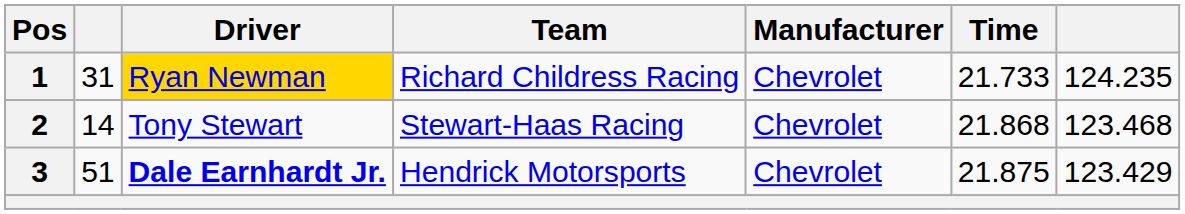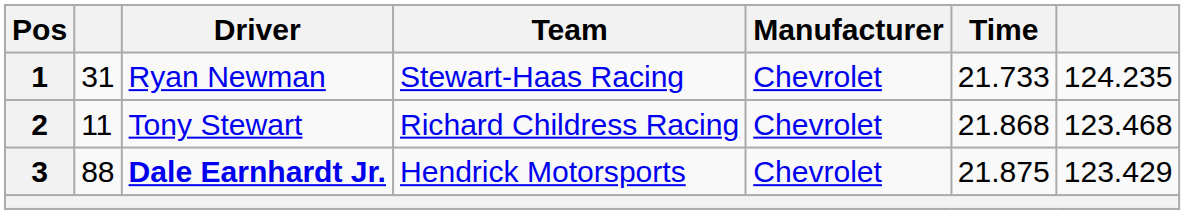1 | Driver: gold background -> no background
1 | Team: Richard Childress Racing -> Stewart-Haas Racing
2 | column 2: 14 -> 11
2 | Team: Stewart-Haas Racing -> Richard Childress Racing
3 | column 2: 51 -> 88
